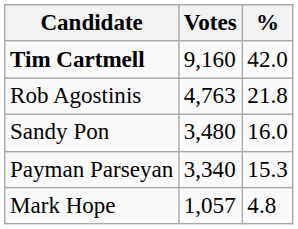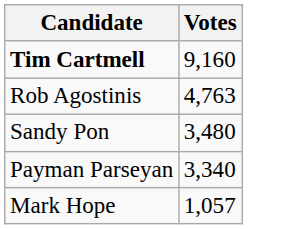- column: % | 42.0 | 21.8 | 16.0 | 15.3 | 4.8
